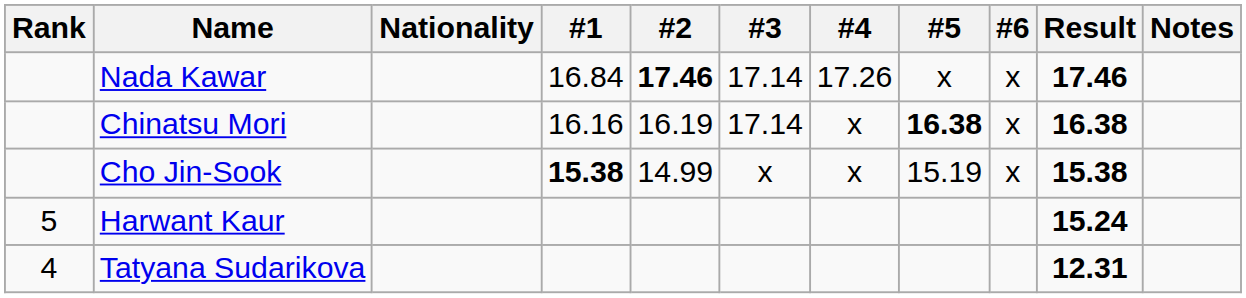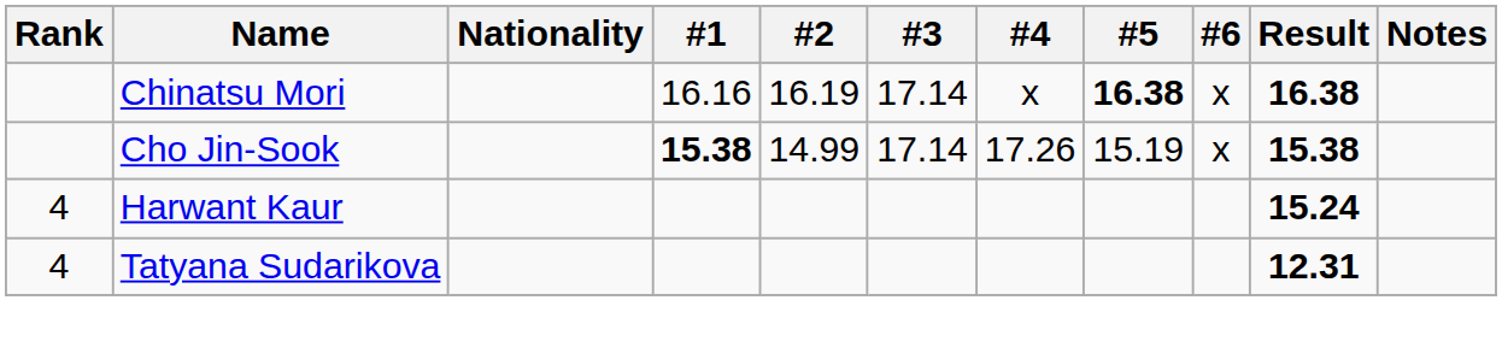- row: Nada Kawar | 16.84 | 17.46 | 17.14 | 17.26 | x | x | 17.46
Cho Jin-Sook | #3: x -> 17.14
Cho Jin-Sook | #4: x -> 17.26
Harwant Kaur | Rank: 5 -> 4
